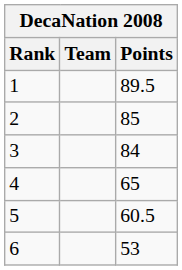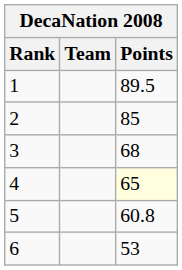3 | Points: 84 -> 68
4 | Points: no background -> lightyellow background
5 | Points: 60.5 -> 60.8
